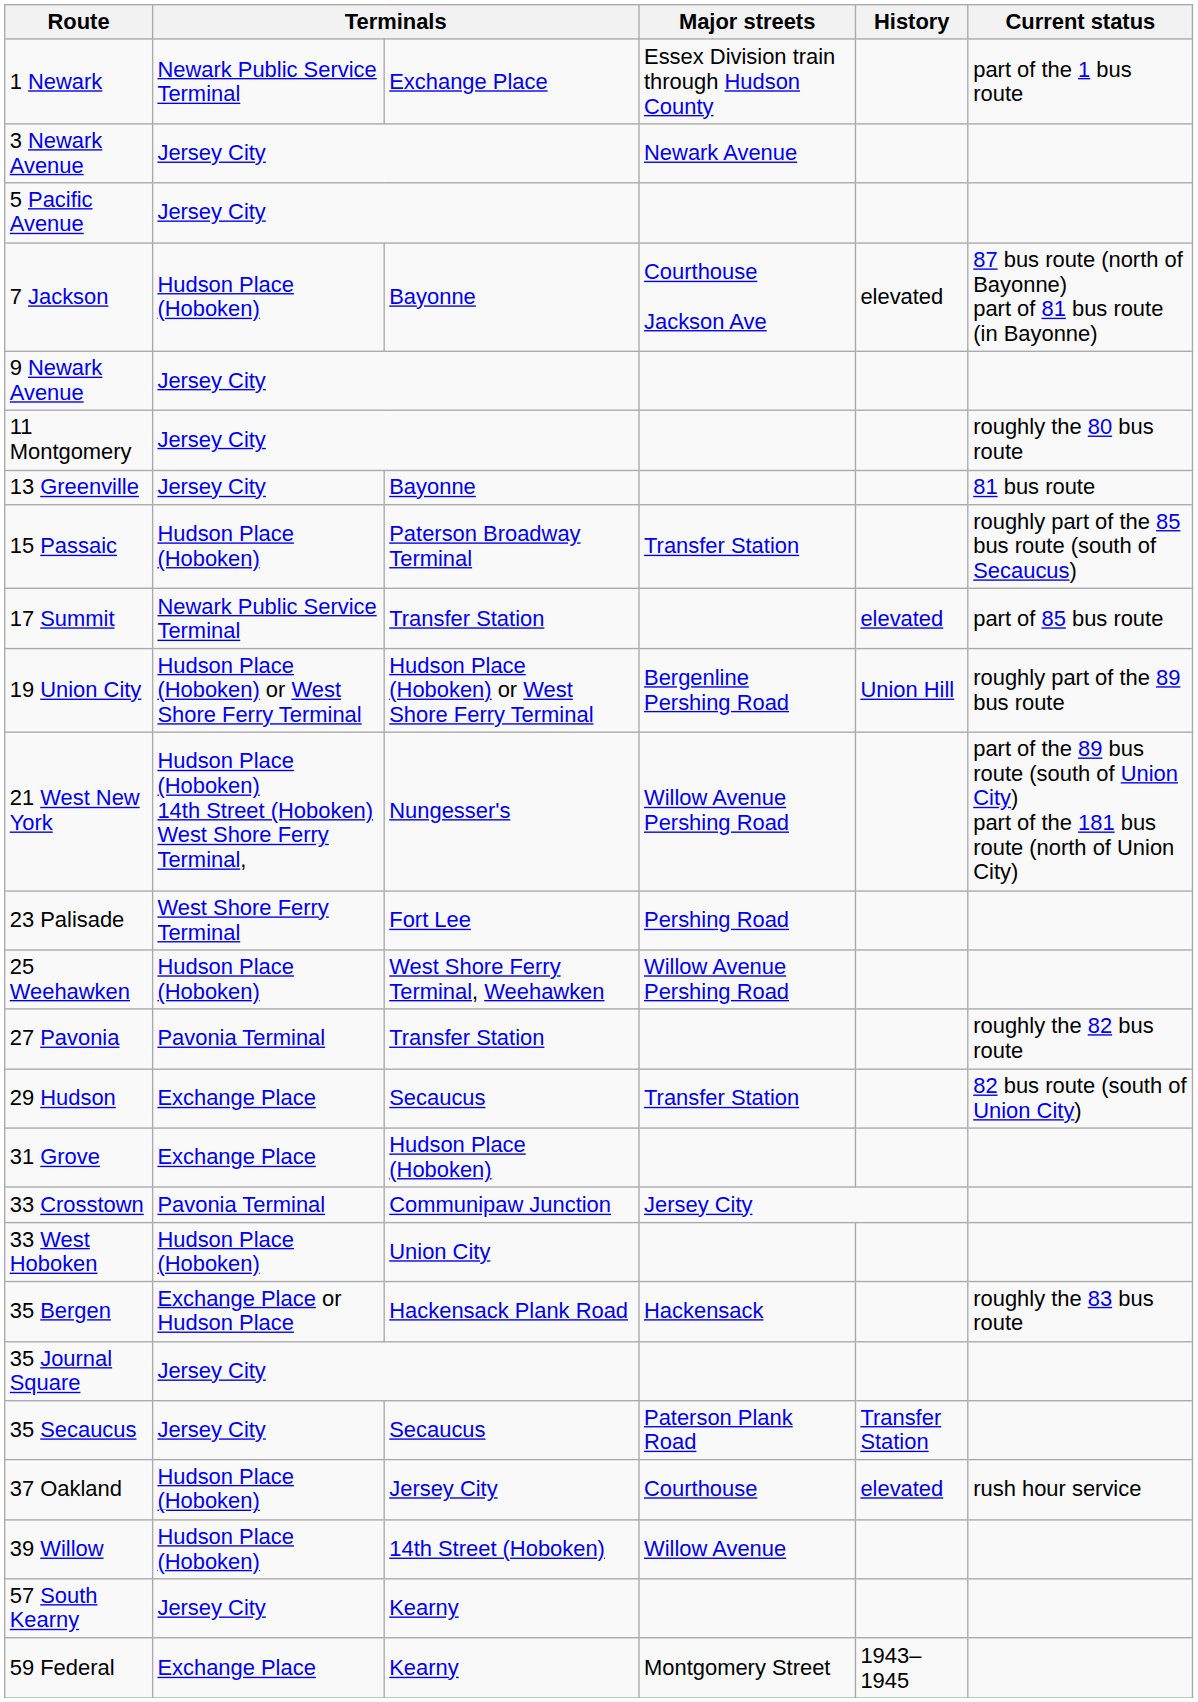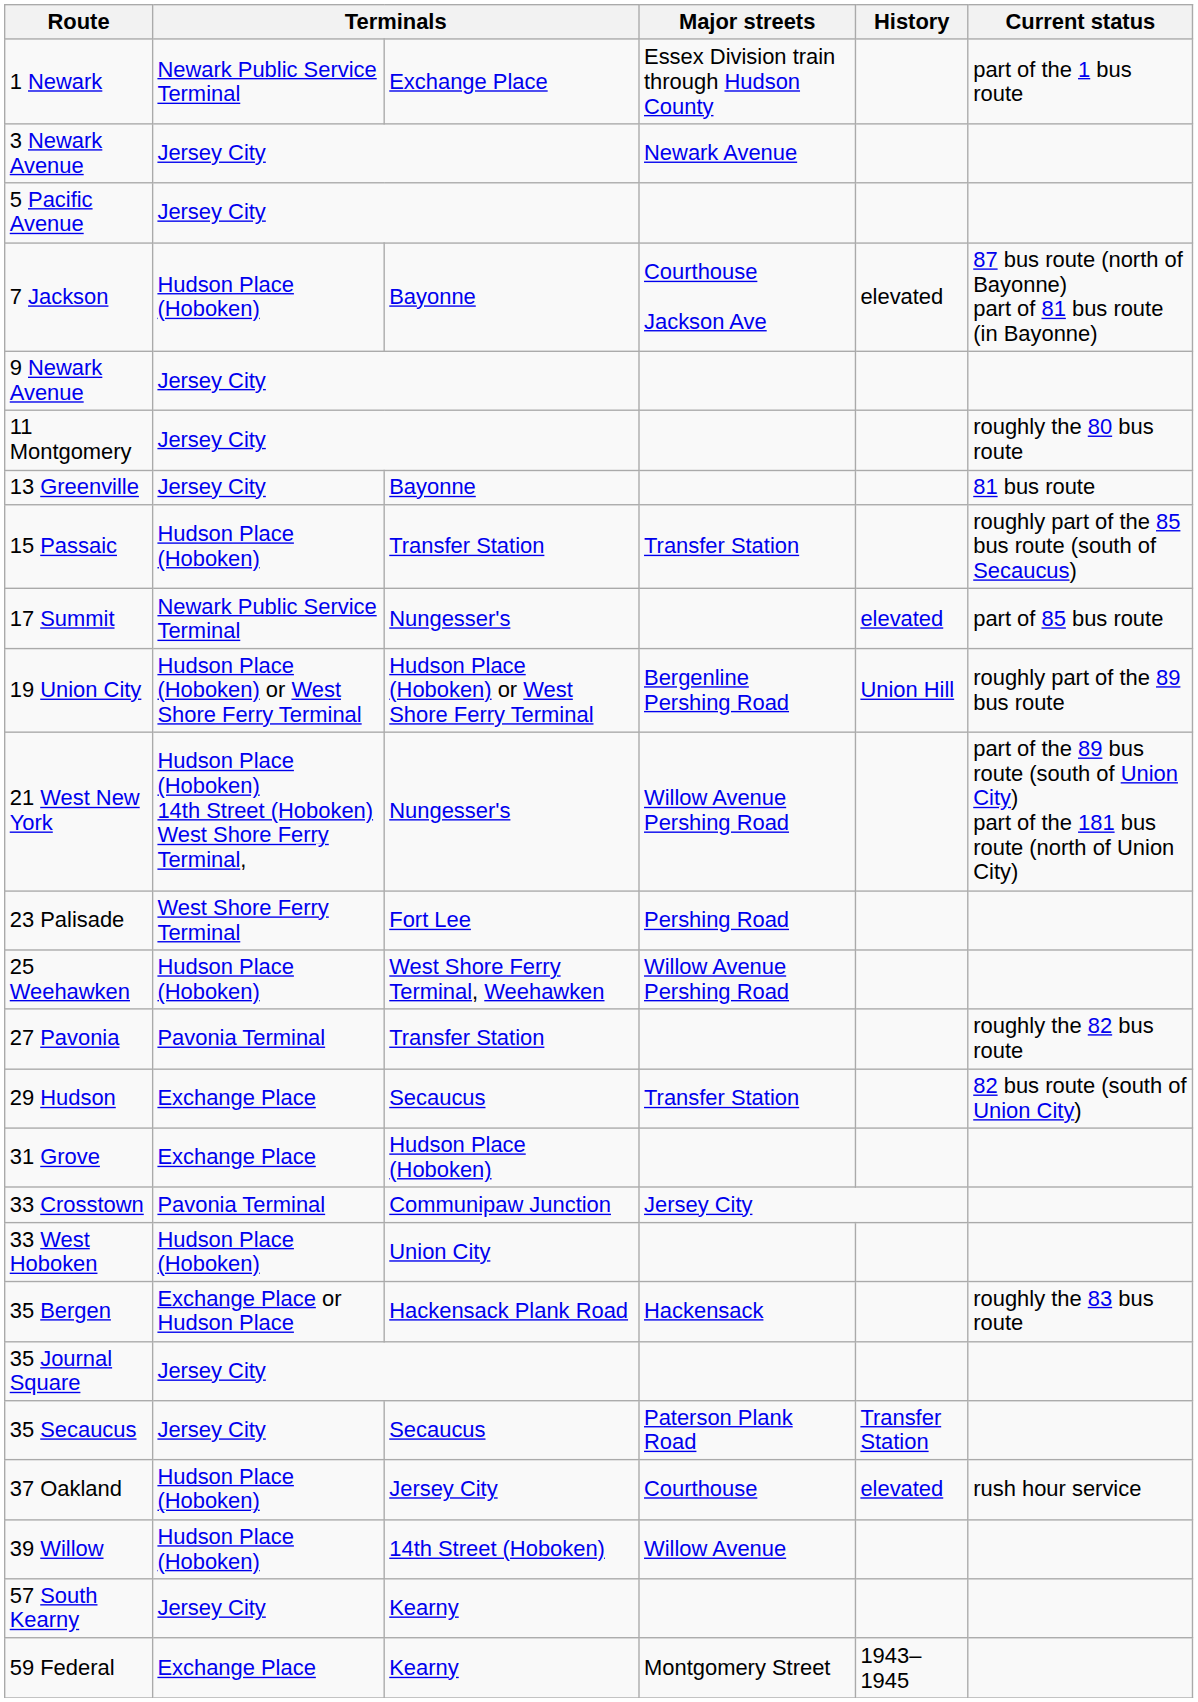15 Passaic | column 3: Paterson Broadway Terminal -> Transfer Station
17 Summit | column 3: Transfer Station -> Nungesser's
